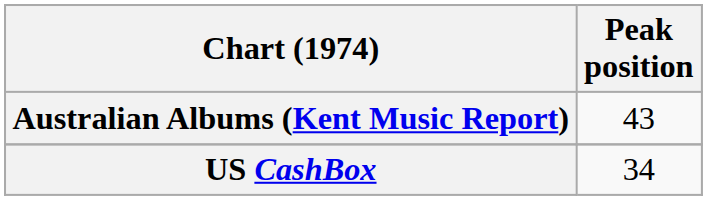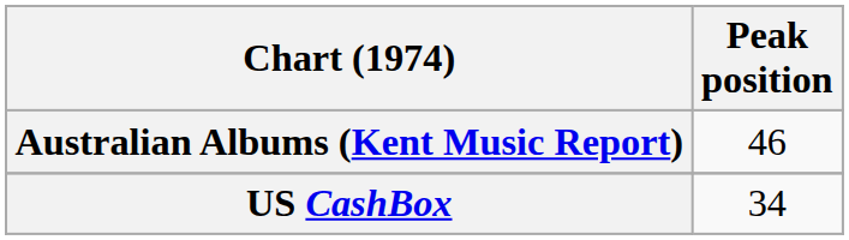Australian Albums (Kent Music Report) | Peak position: 43 -> 46
